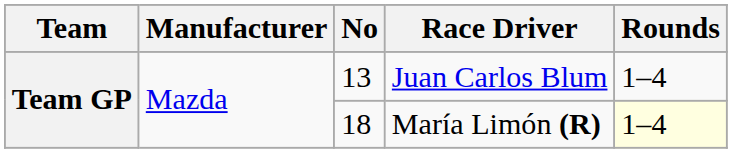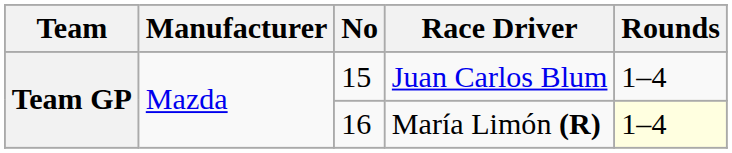Juan Carlos Blum | No: 13 -> 15
María Limón (R) | No: 18 -> 16
